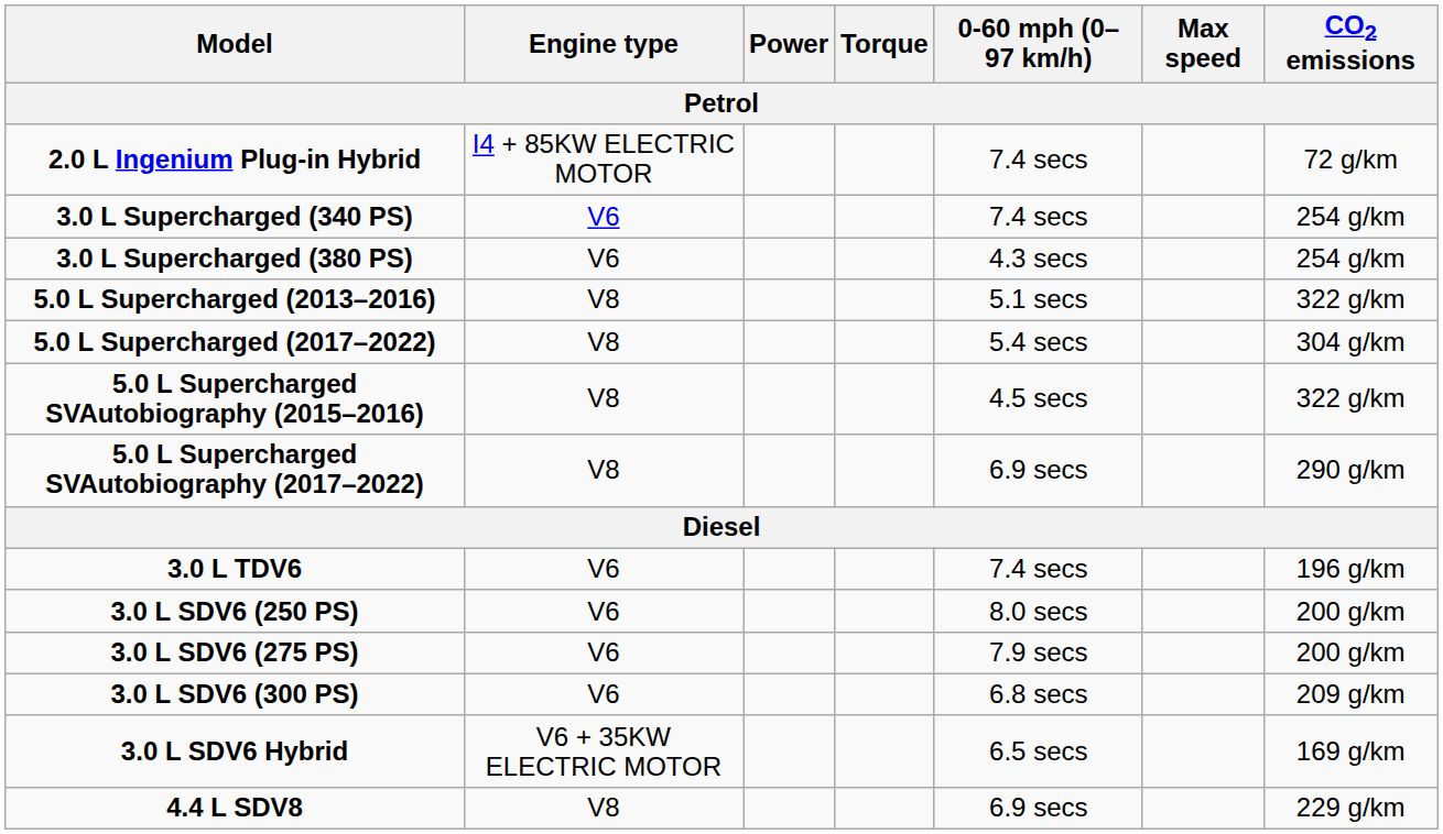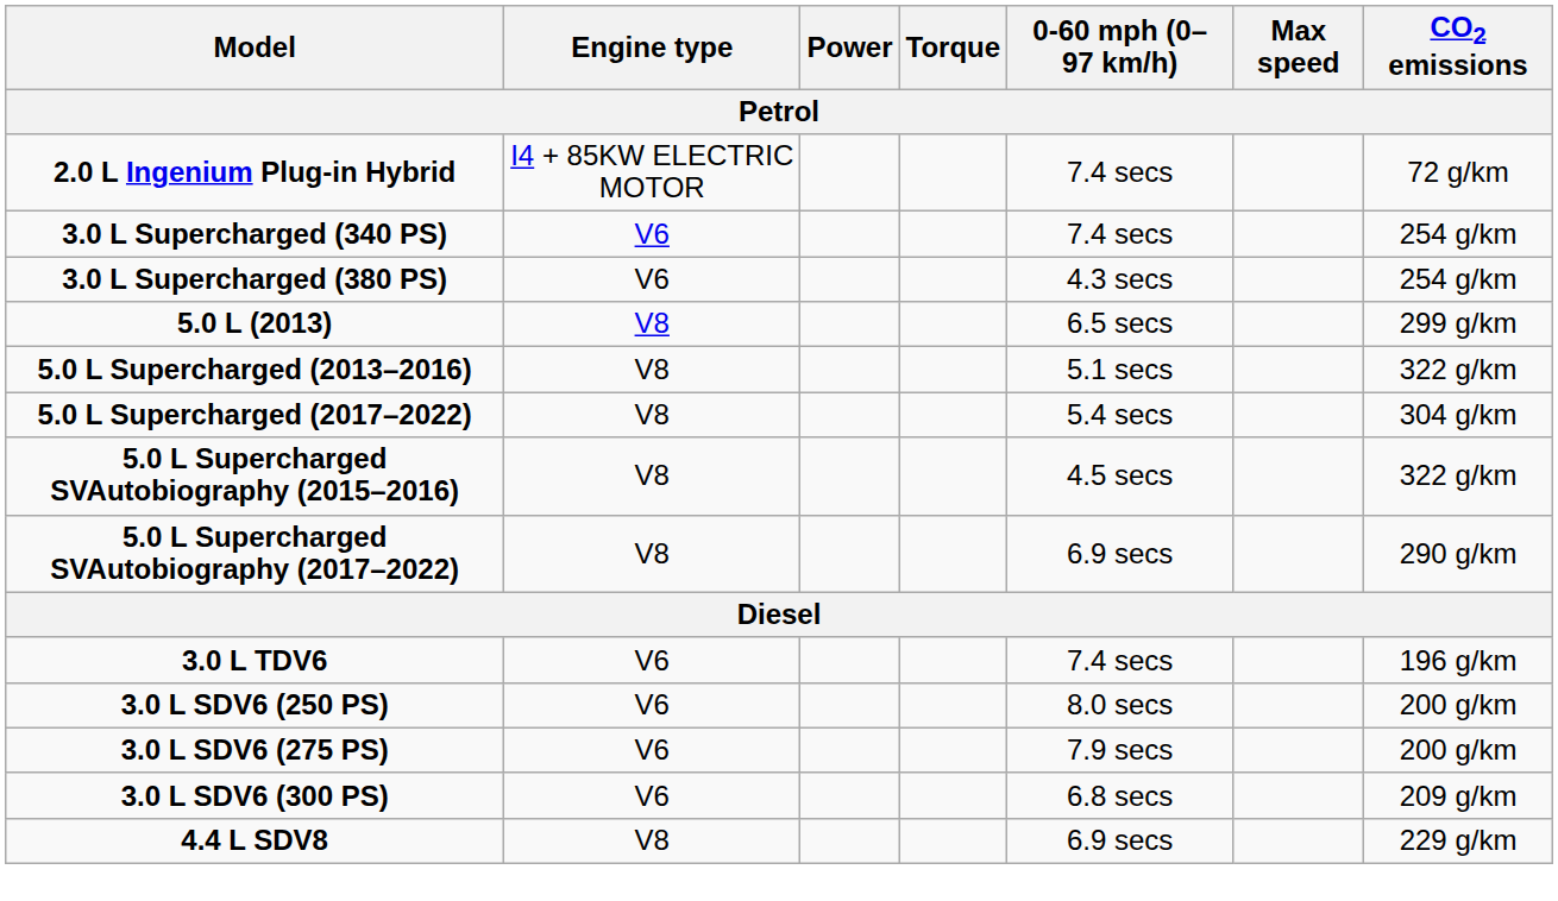+ row: 5.0 L (2013) | V8 | 6.5 secs | 299 g/km
- row: 3.0 L SDV6 Hybrid | V6 + 35KW ELECTRIC MOTOR | 6.5 secs | 169 g/km
